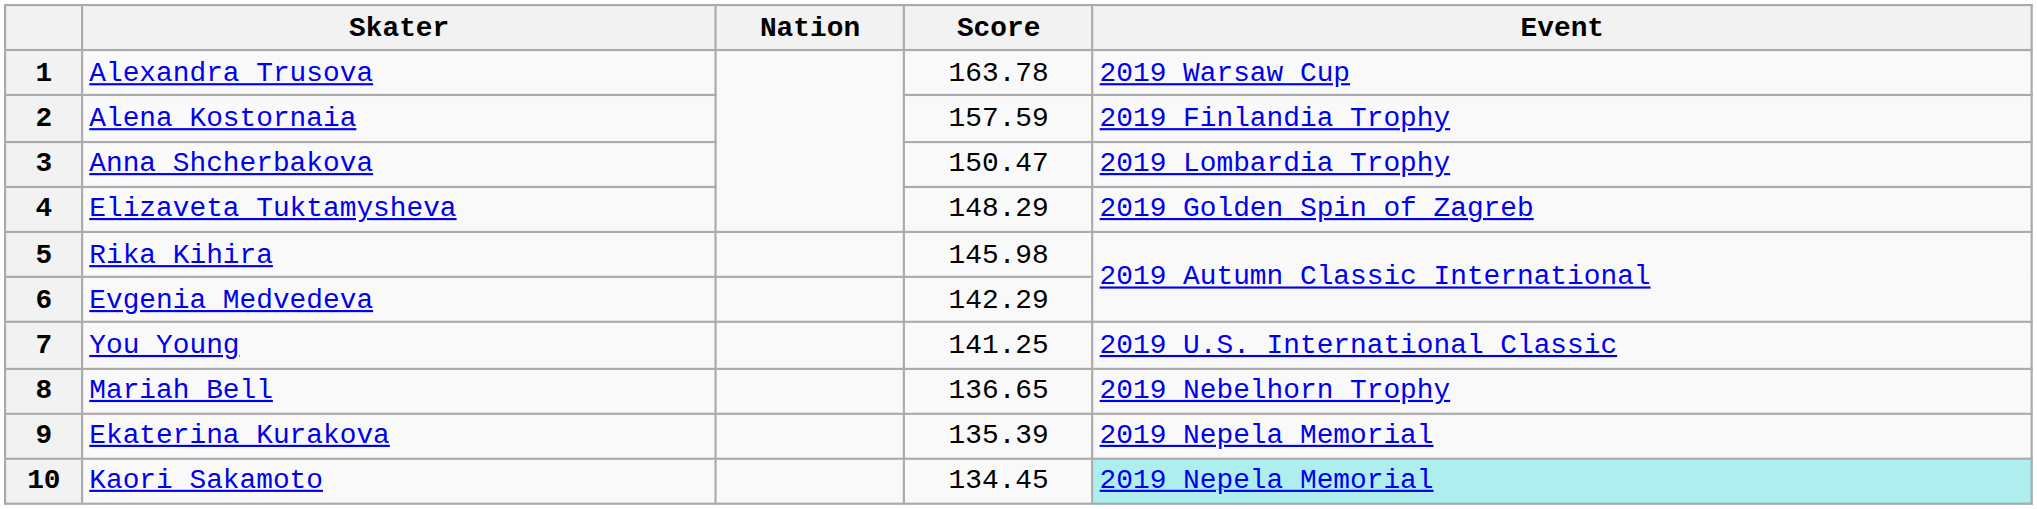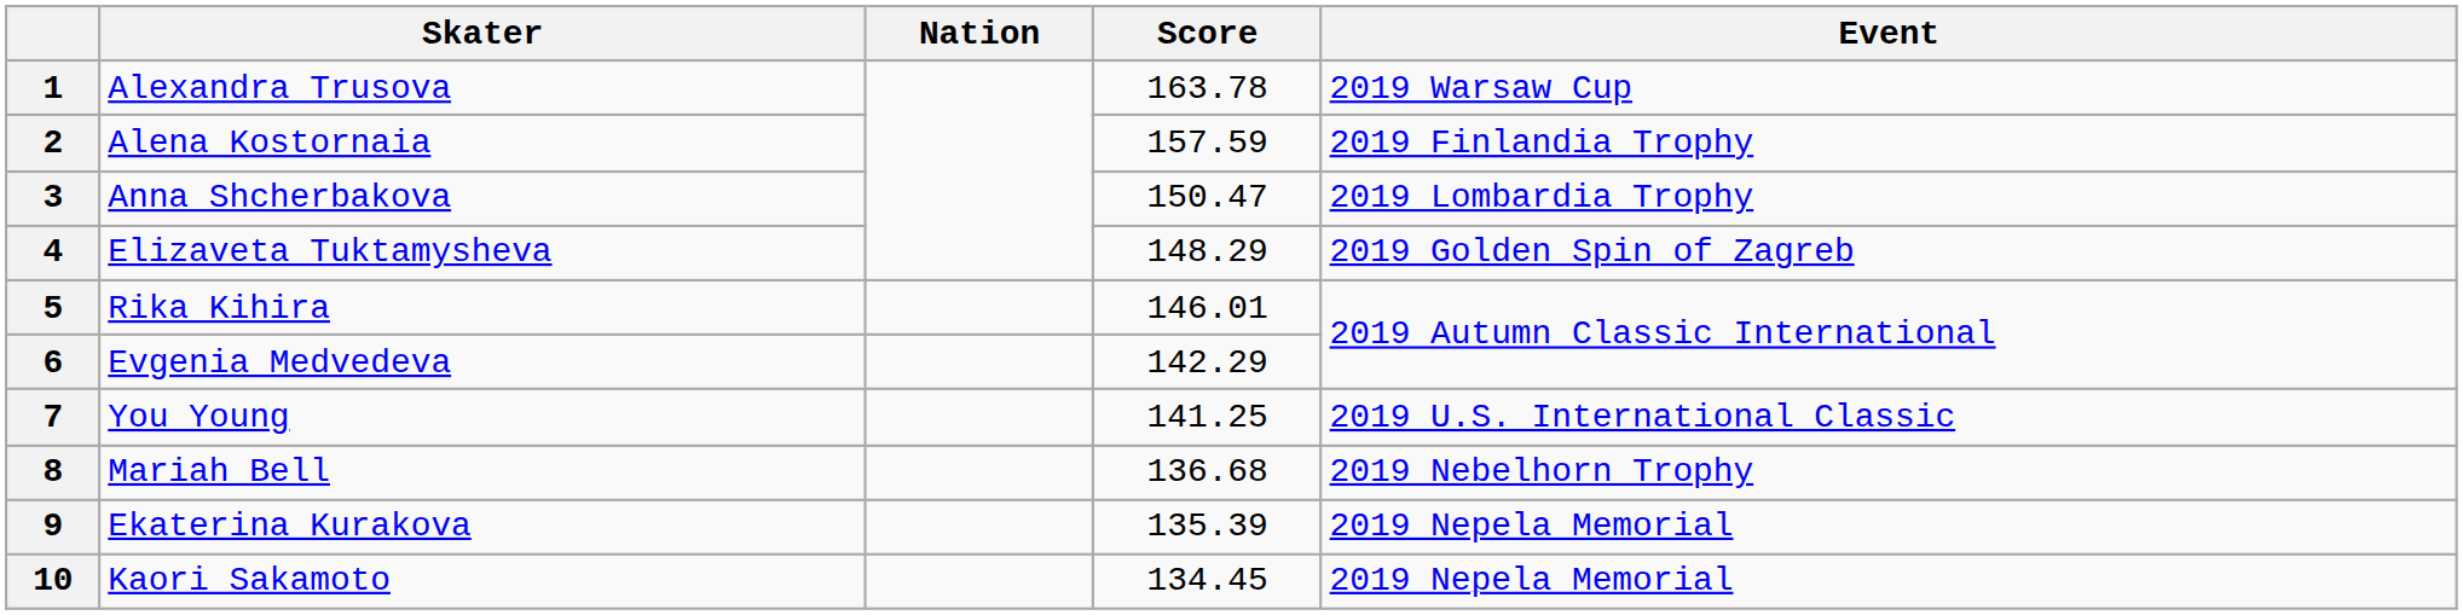5 | Score: 145.98 -> 146.01
8 | Score: 136.65 -> 136.68
10 | Event: paleturquoise background -> no background
